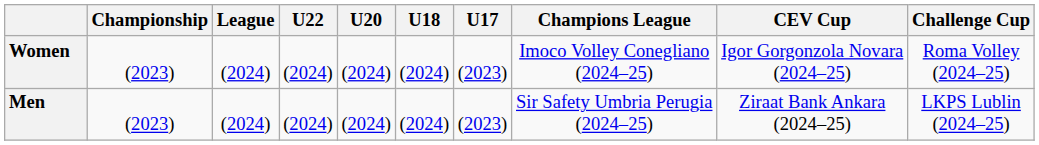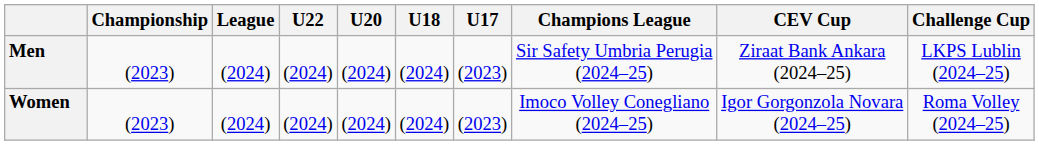rows swapped: Men <-> Women
